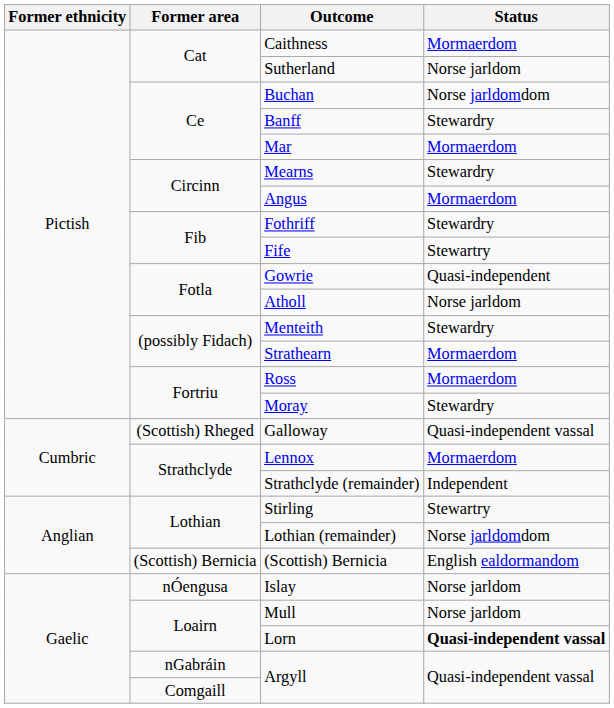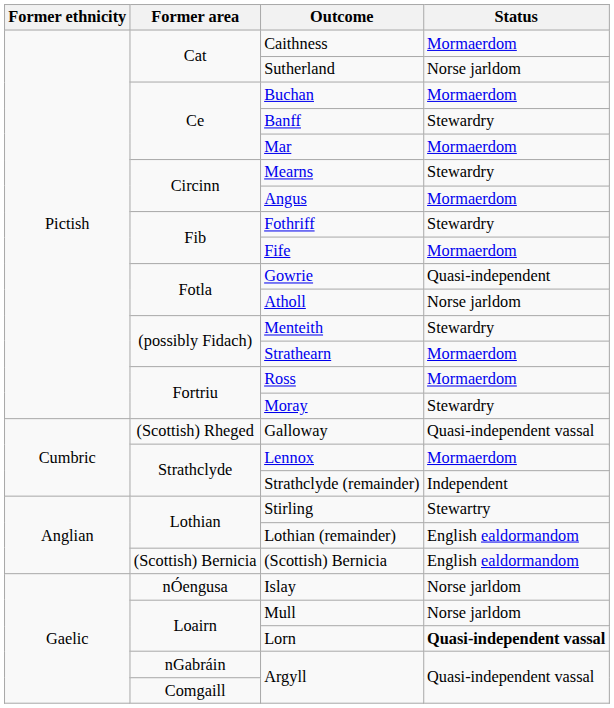Buchan | Status: Norse jarldomdom -> Mormaerdom
Fife | Status: Stewartry -> Mormaerdom
Lothian (remainder) | Status: Norse jarldomdom -> English ealdormandom
